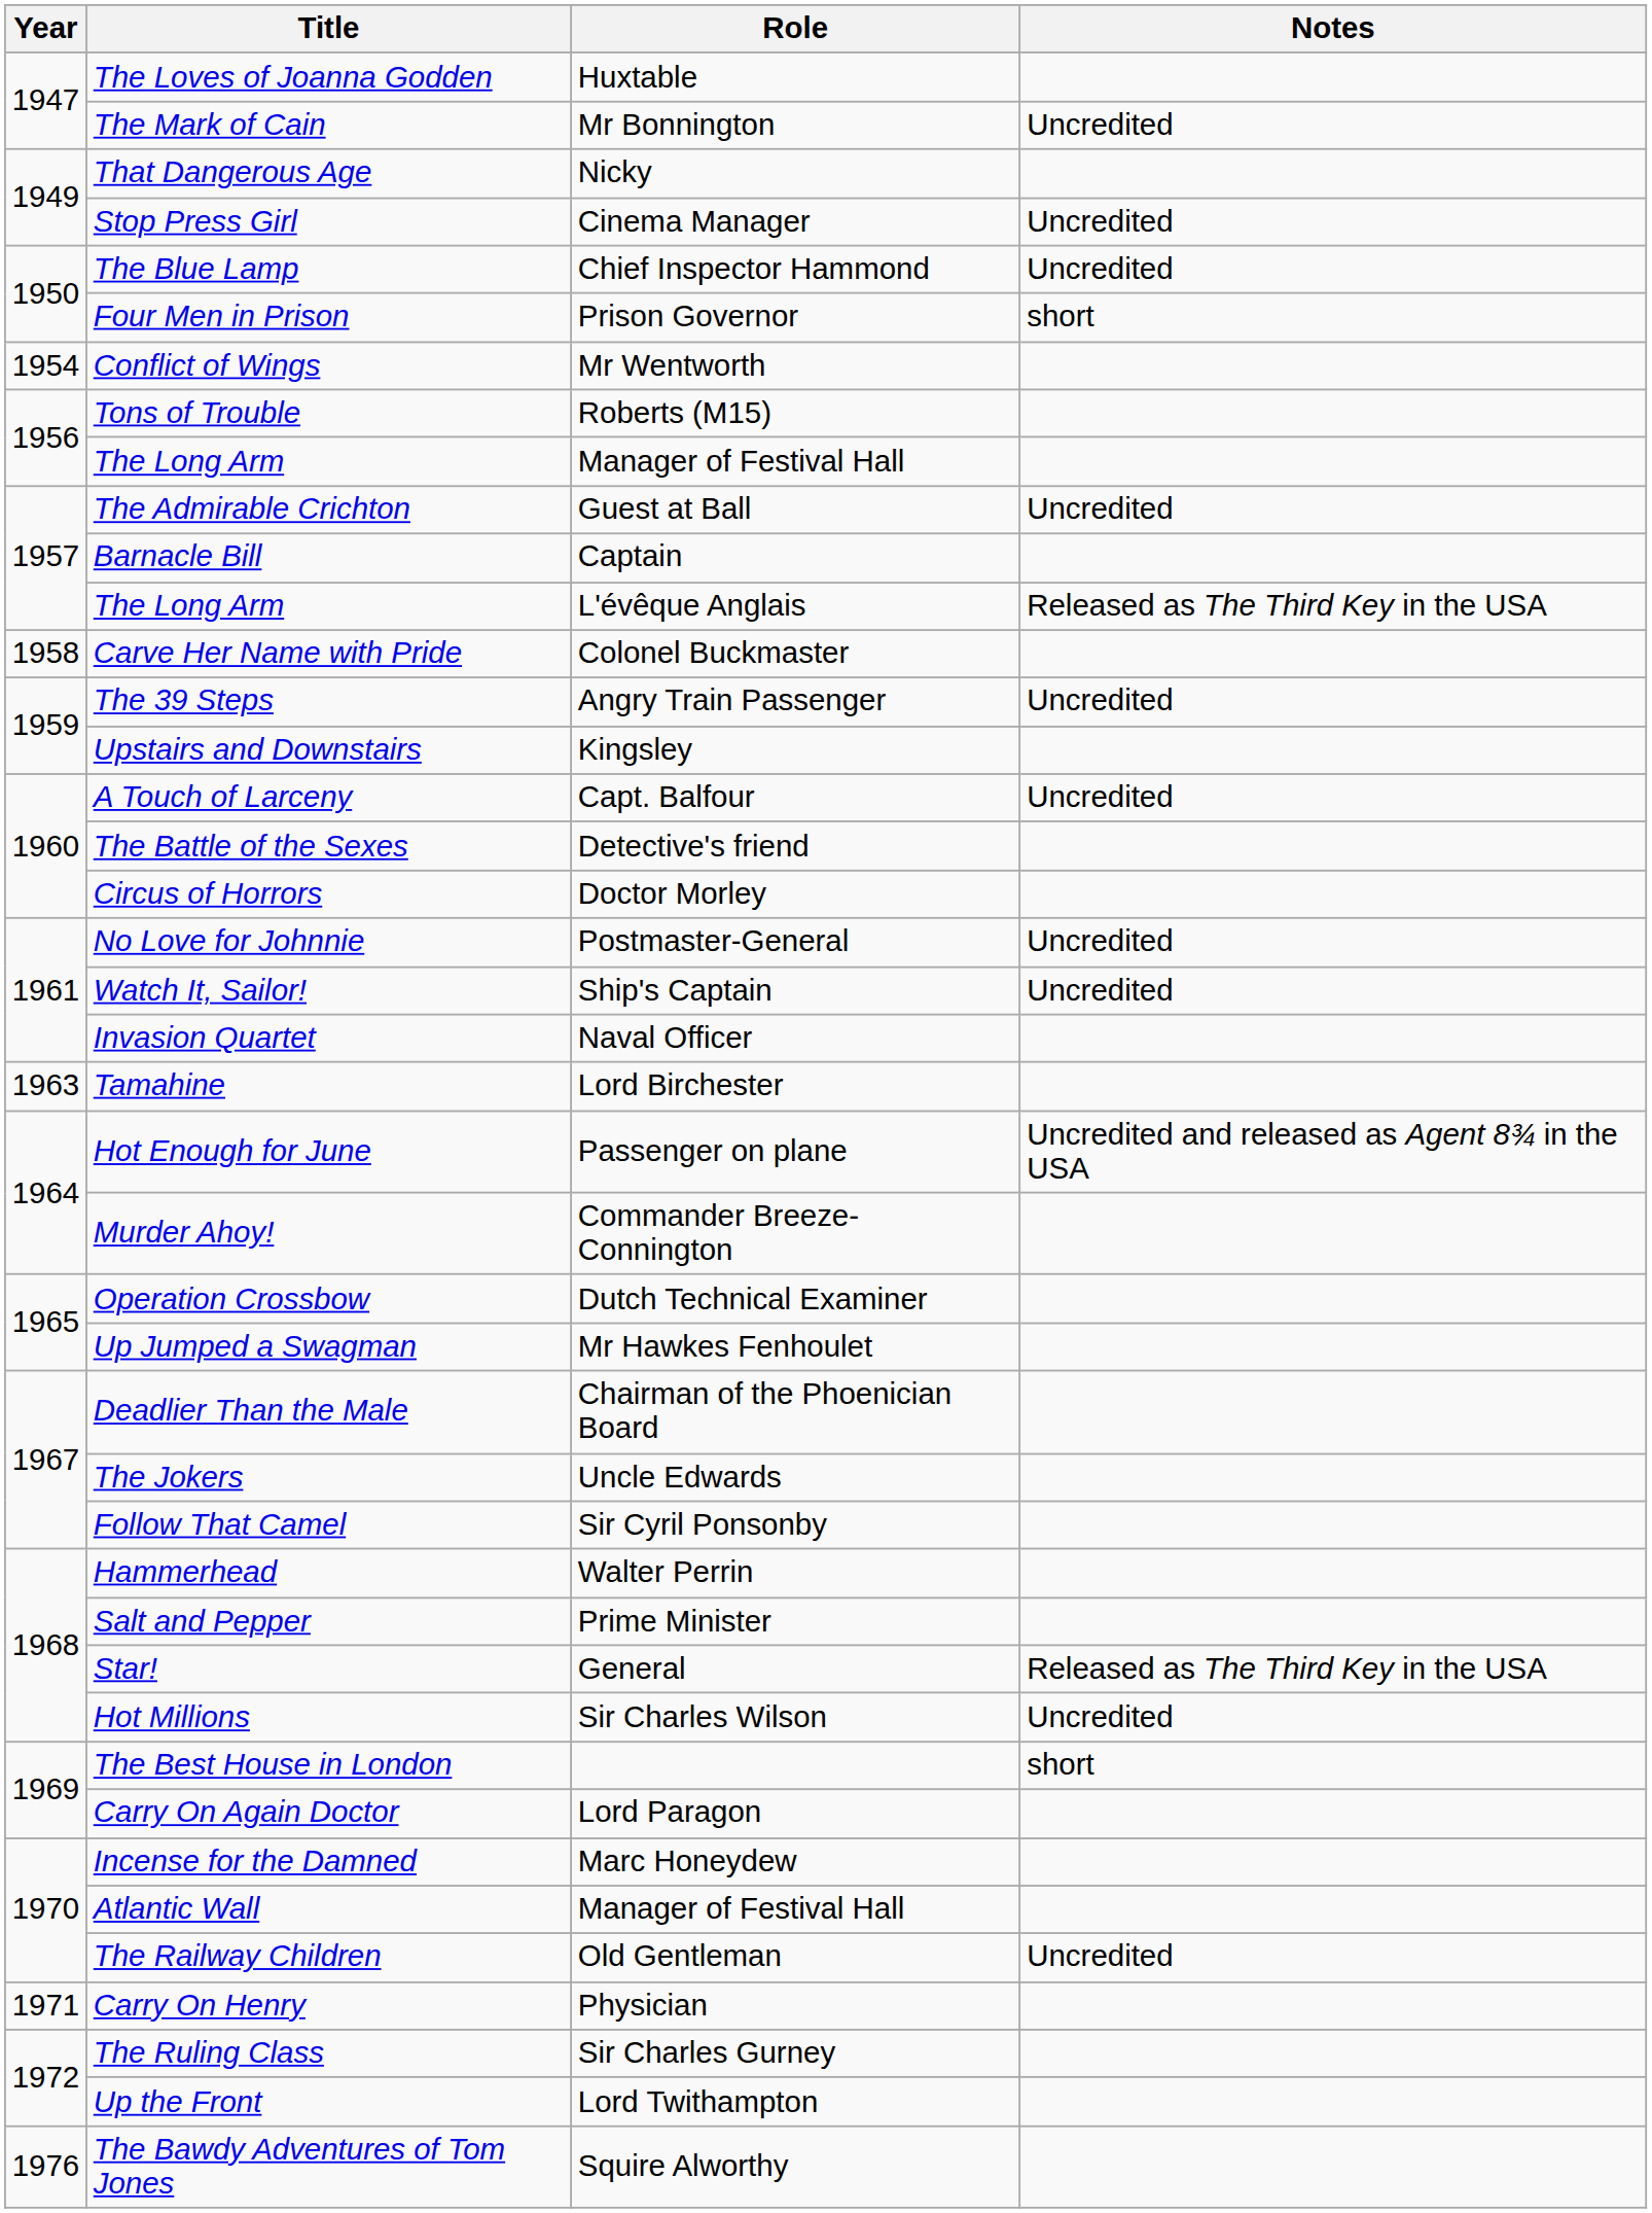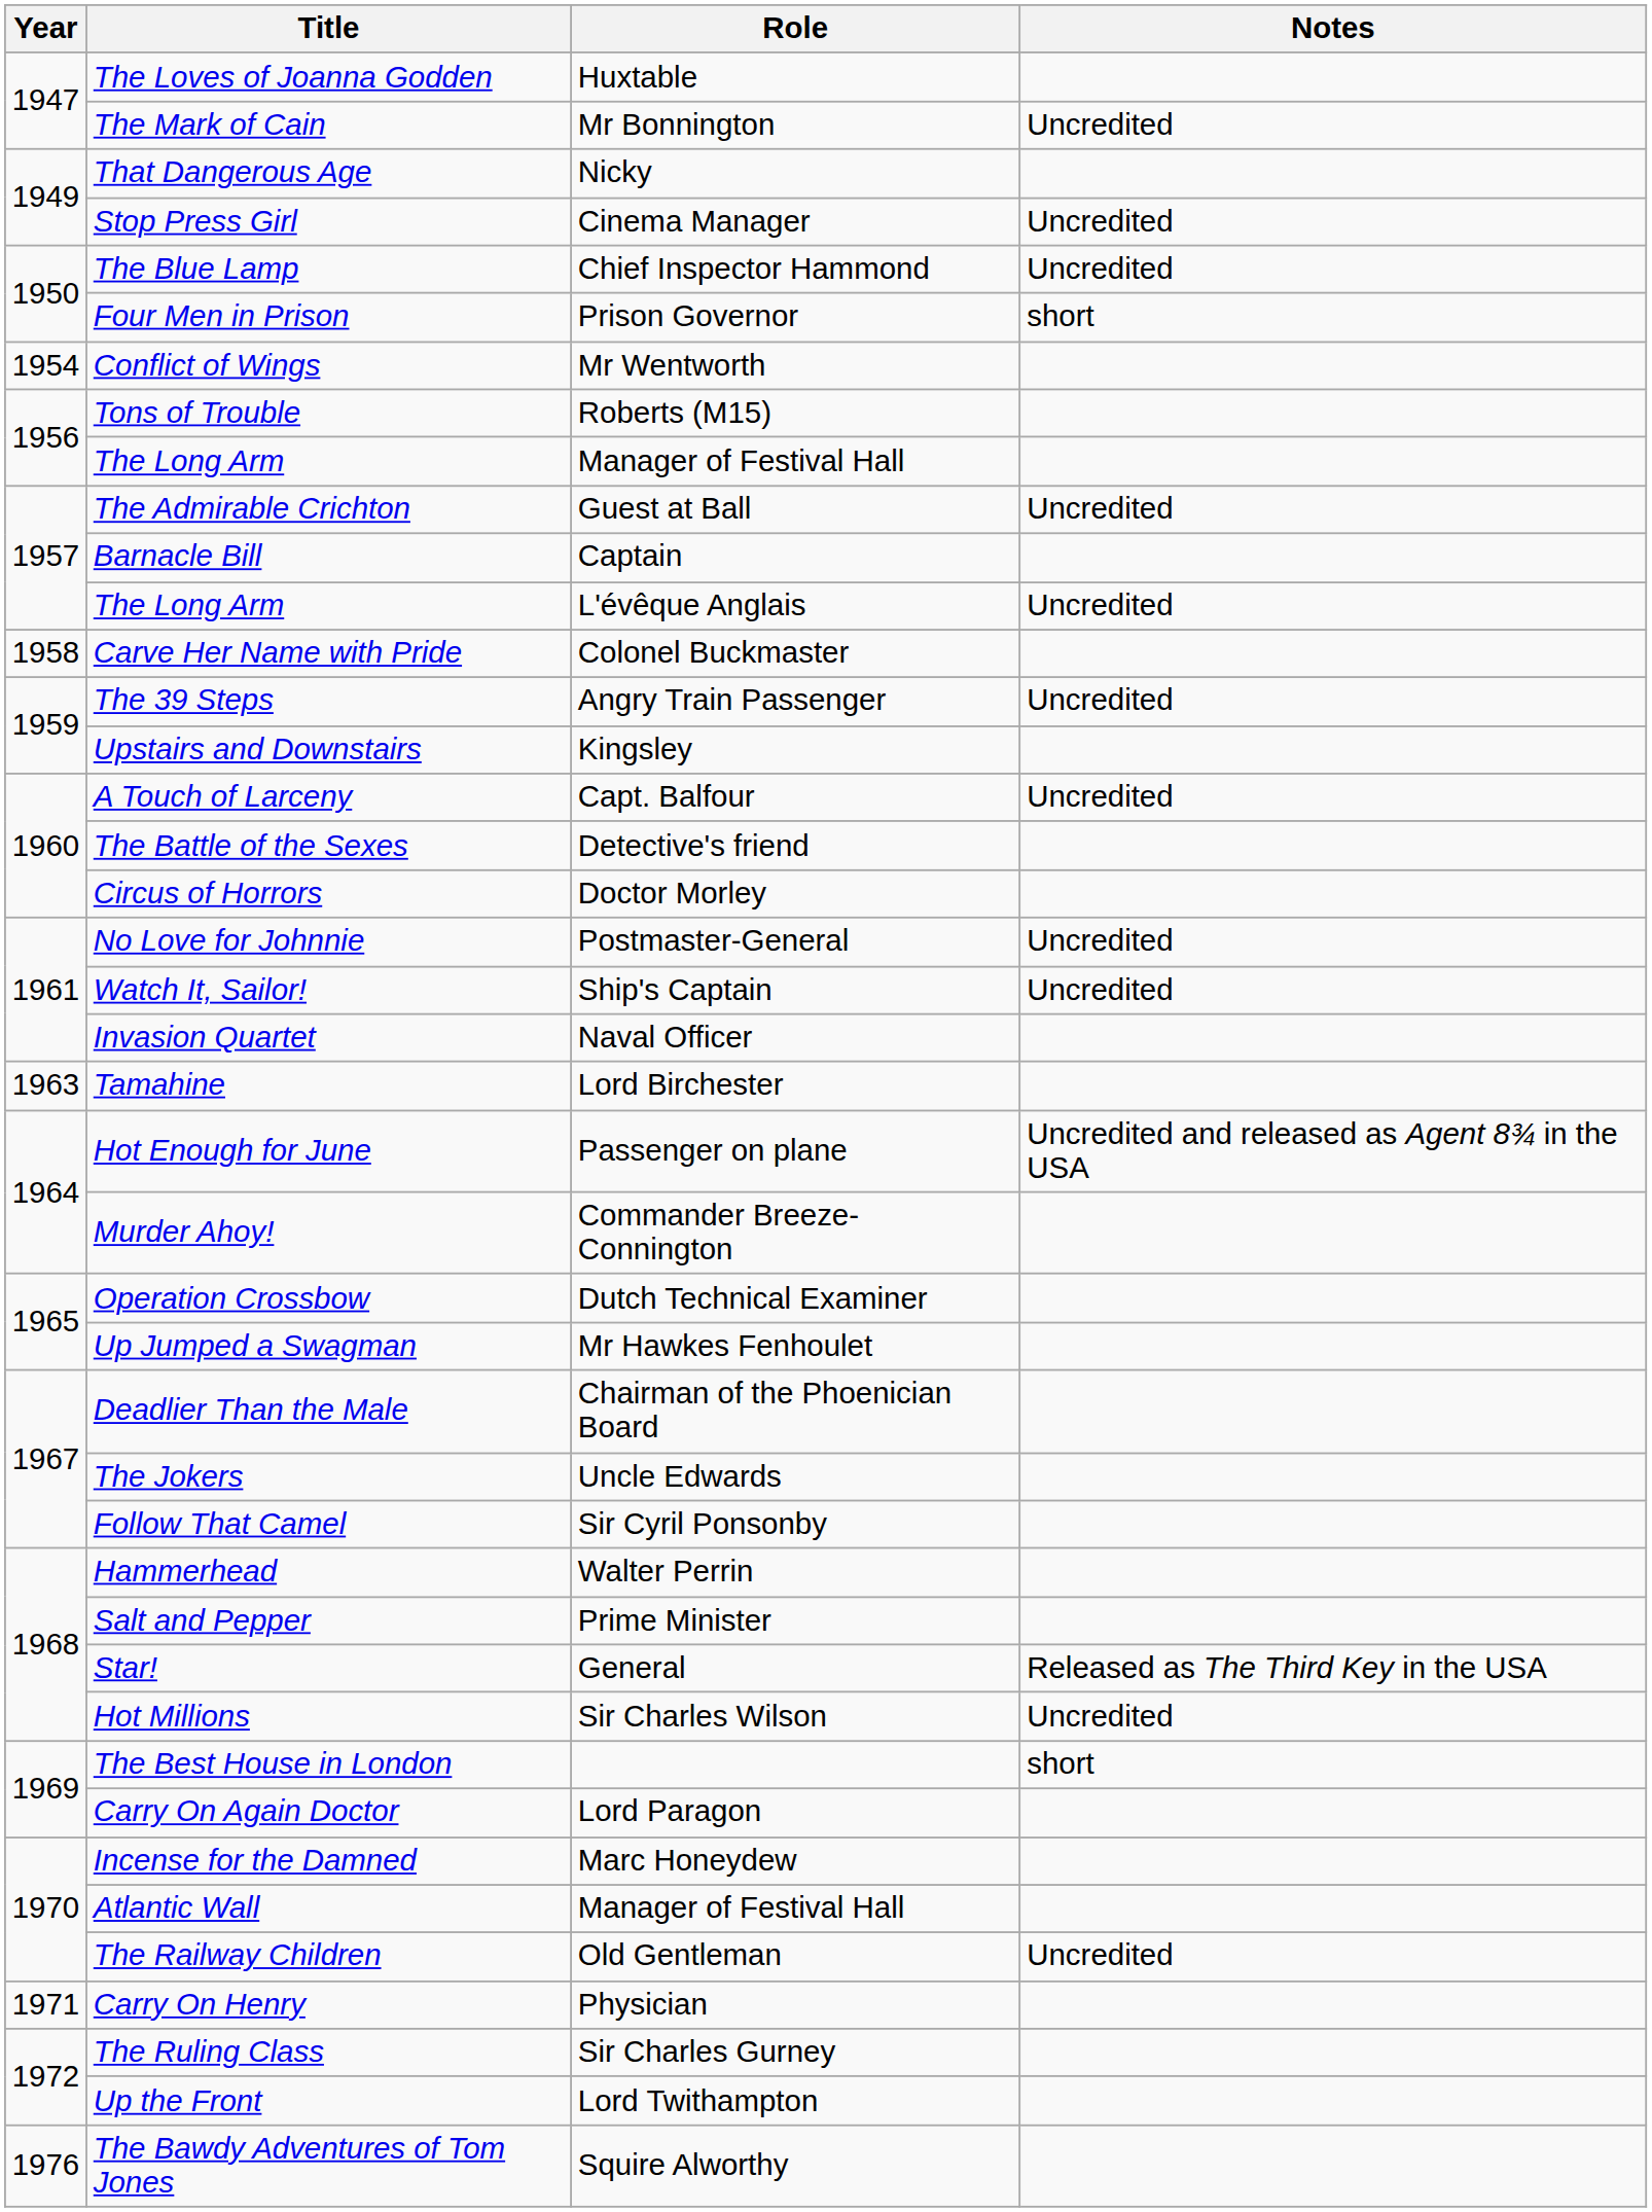1957 / The Long Arm | Notes: Released as The Third Key in the USA -> Uncredited
